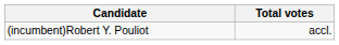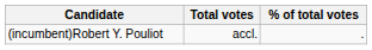+ column: % of total votes | .
